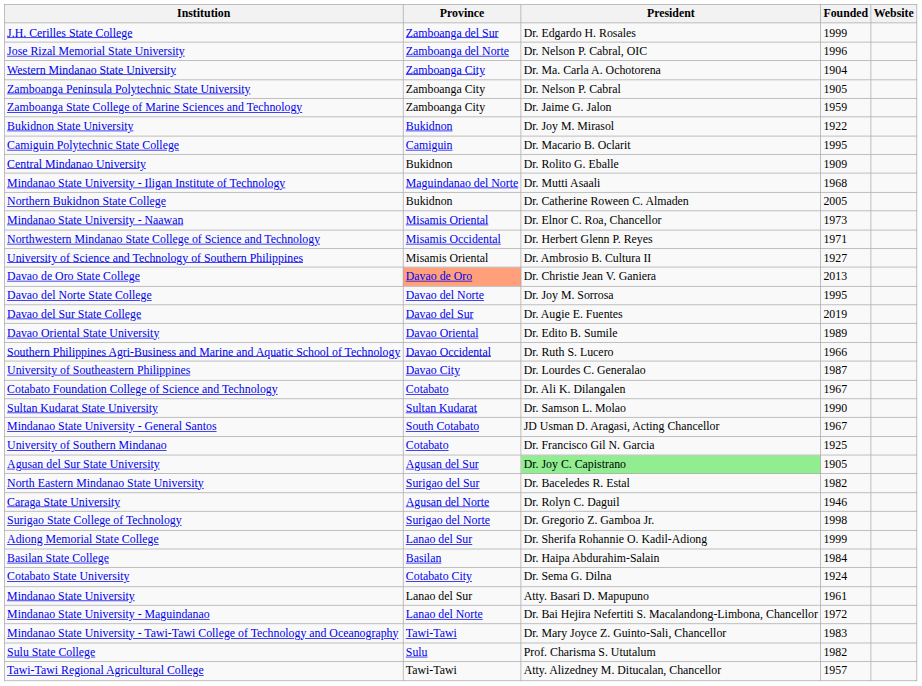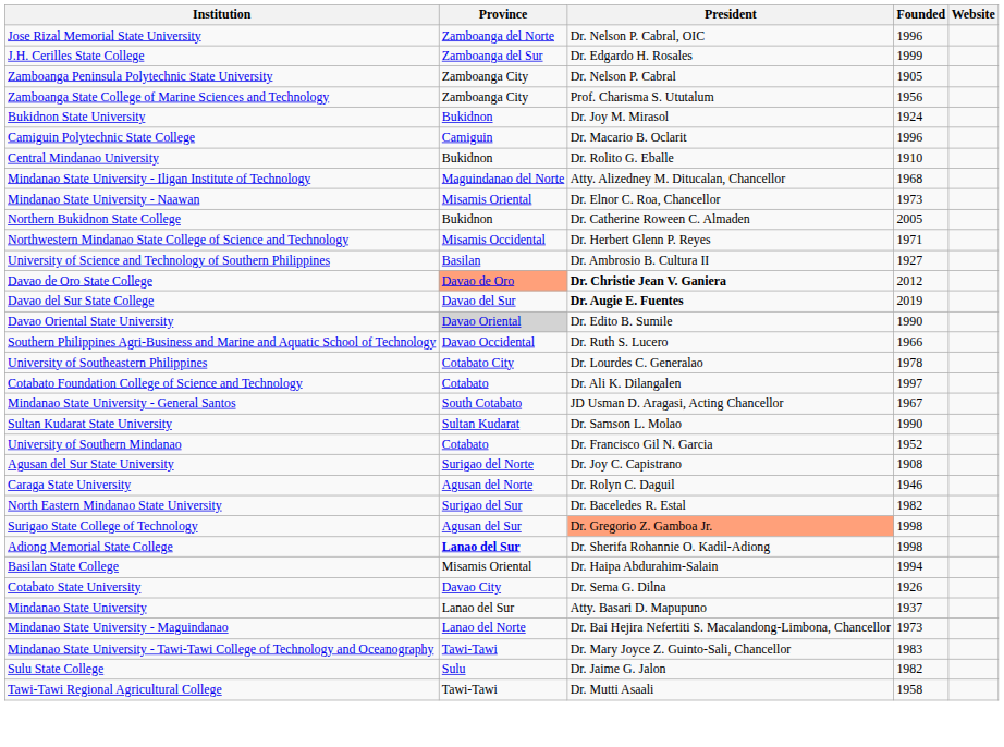rows swapped: J.H. Cerilles State College <-> Jose Rizal Memorial State University
- row: Western Mindanao State University | Zamboanga City | Dr. Ma. Carla A. Ochotorena | 1904
Zamboanga State College of Marine Sciences and Technology | President: Dr. Jaime G. Jalon -> Prof. Charisma S. Ututalum
Zamboanga State College of Marine Sciences and Technology | Founded: 1959 -> 1956
Bukidnon State University | Founded: 1922 -> 1924
Camiguin Polytechnic State College | Founded: 1995 -> 1996
Central Mindanao University | Founded: 1909 -> 1910
Mindanao State University - Iligan Institute of Technology | President: Dr. Mutti Asaali -> Atty. Alizedney M. Ditucalan, Chancellor
rows swapped: Mindanao State University - Naawan <-> Northern Bukidnon State College
University of Science and Technology of Southern Philippines | Province: Misamis Oriental -> Basilan
Davao de Oro State College | President: normal -> bold
Davao de Oro State College | Founded: 2013 -> 2012
- row: Davao del Norte State College | Davao del Norte | Dr. Joy M. Sorrosa | 1995
Davao del Sur State College | President: normal -> bold
Davao Oriental State University | Province: no background -> lightgrey background
Davao Oriental State University | Founded: 1989 -> 1990
University of Southeastern Philippines | Province: Davao City -> Cotabato City
University of Southeastern Philippines | Founded: 1987 -> 1978
Cotabato Foundation College of Science and Technology | Founded: 1967 -> 1997
rows swapped: Mindanao State University - General Santos <-> Sultan Kudarat State University
University of Southern Mindanao | Founded: 1925 -> 1952
Agusan del Sur State University | Province: Agusan del Sur -> Surigao del Norte
Agusan del Sur State University | President: lightgreen background -> no background
Agusan del Sur State University | Founded: 1905 -> 1908
rows swapped: Caraga State University <-> North Eastern Mindanao State University
Surigao State College of Technology | Province: Surigao del Norte -> Agusan del Sur
Surigao State College of Technology | President: no background -> lightsalmon background
Adiong Memorial State College | Province: normal -> bold
Adiong Memorial State College | Founded: 1999 -> 1998
Basilan State College | Province: Basilan -> Misamis Oriental
Basilan State College | Founded: 1984 -> 1994
Cotabato State University | Province: Cotabato City -> Davao City
Cotabato State University | Founded: 1924 -> 1926
Mindanao State University | Founded: 1961 -> 1937
Mindanao State University - Maguindanao | Founded: 1972 -> 1973
Sulu State College | President: Prof. Charisma S. Ututalum -> Dr. Jaime G. Jalon
Tawi-Tawi Regional Agricultural College | President: Atty. Alizedney M. Ditucalan, Chancellor -> Dr. Mutti Asaali
Tawi-Tawi Regional Agricultural College | Founded: 1957 -> 1958
